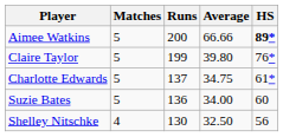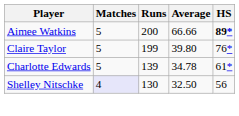Charlotte Edwards | Runs: 137 -> 139
Charlotte Edwards | Average: 34.75 -> 34.78
- row: Suzie Bates | 5 | 136 | 34.00 | 60
Shelley Nitschke | Matches: no background -> lavender background
